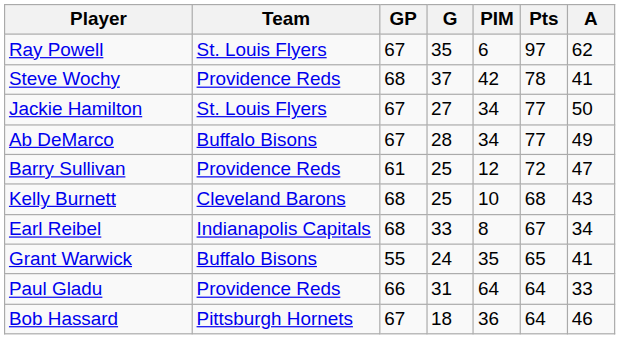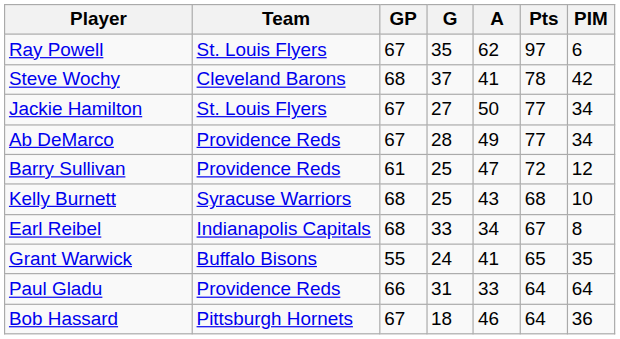columns swapped: A <-> PIM
Steve Wochy | Team: Providence Reds -> Cleveland Barons
Ab DeMarco | Team: Buffalo Bisons -> Providence Reds
Kelly Burnett | Team: Cleveland Barons -> Syracuse Warriors
